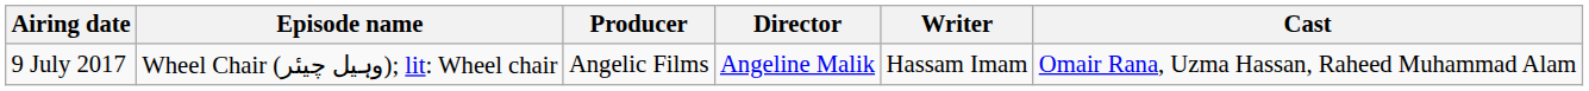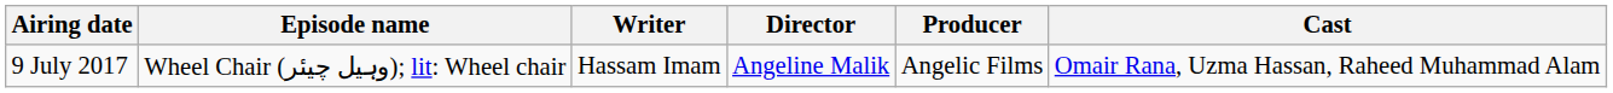columns swapped: Writer <-> Producer
